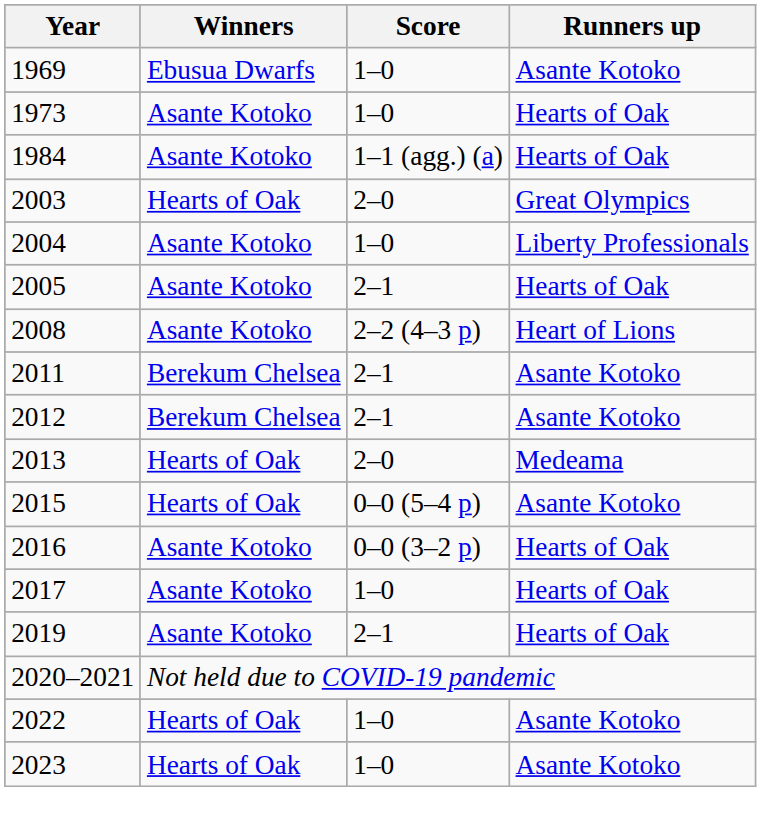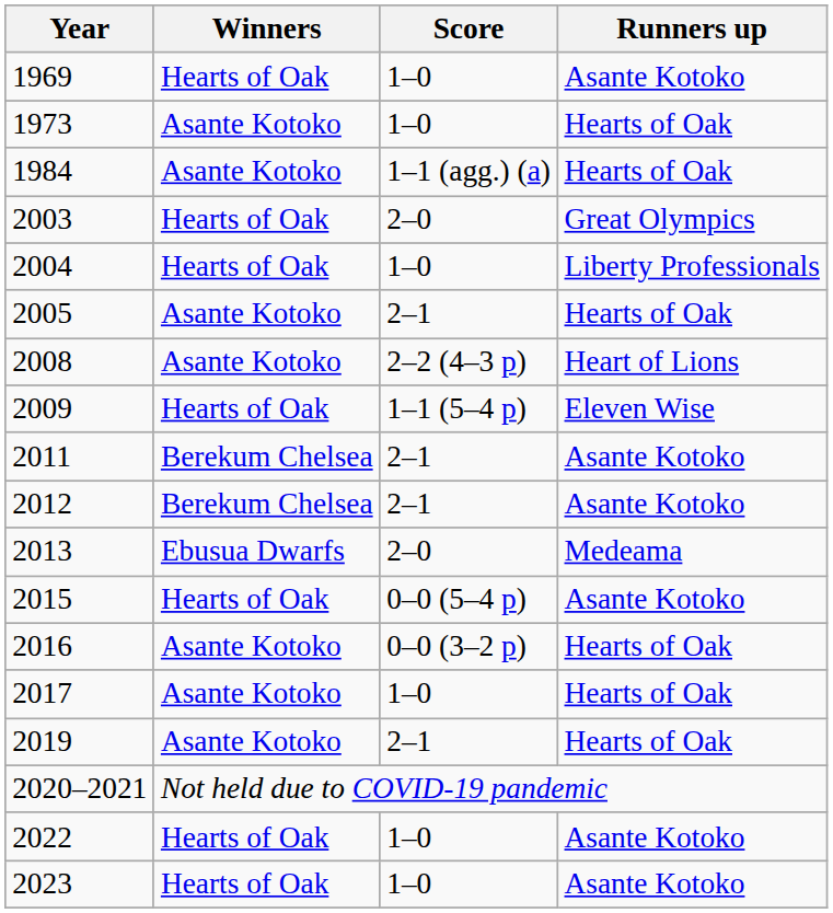1969 | Winners: Ebusua Dwarfs -> Hearts of Oak
2004 | Winners: Asante Kotoko -> Hearts of Oak
+ row: 2009 | Hearts of Oak | 1–1 (5–4 p) | Eleven Wise
2013 | Winners: Hearts of Oak -> Ebusua Dwarfs
